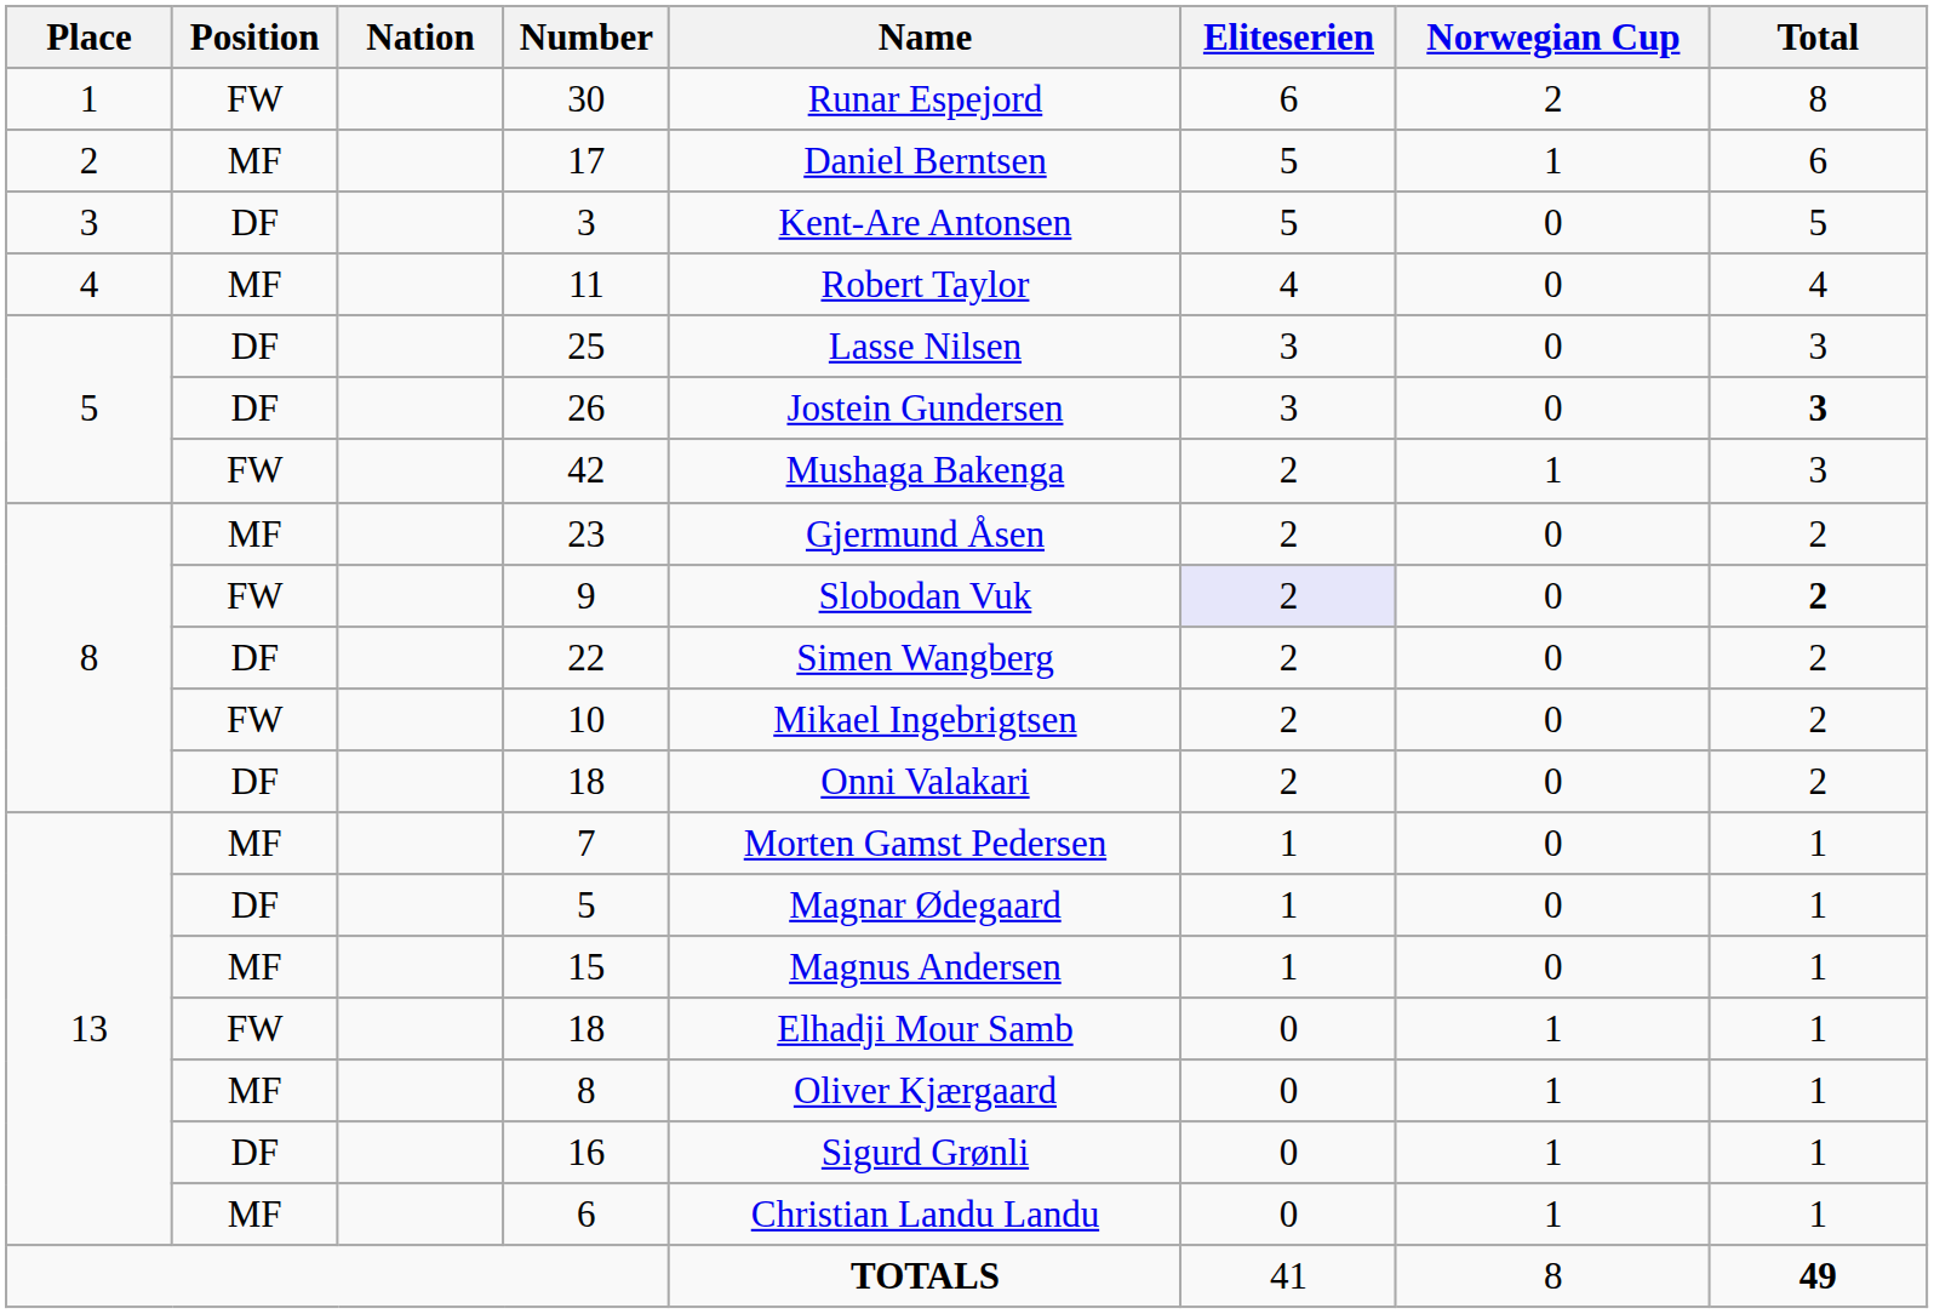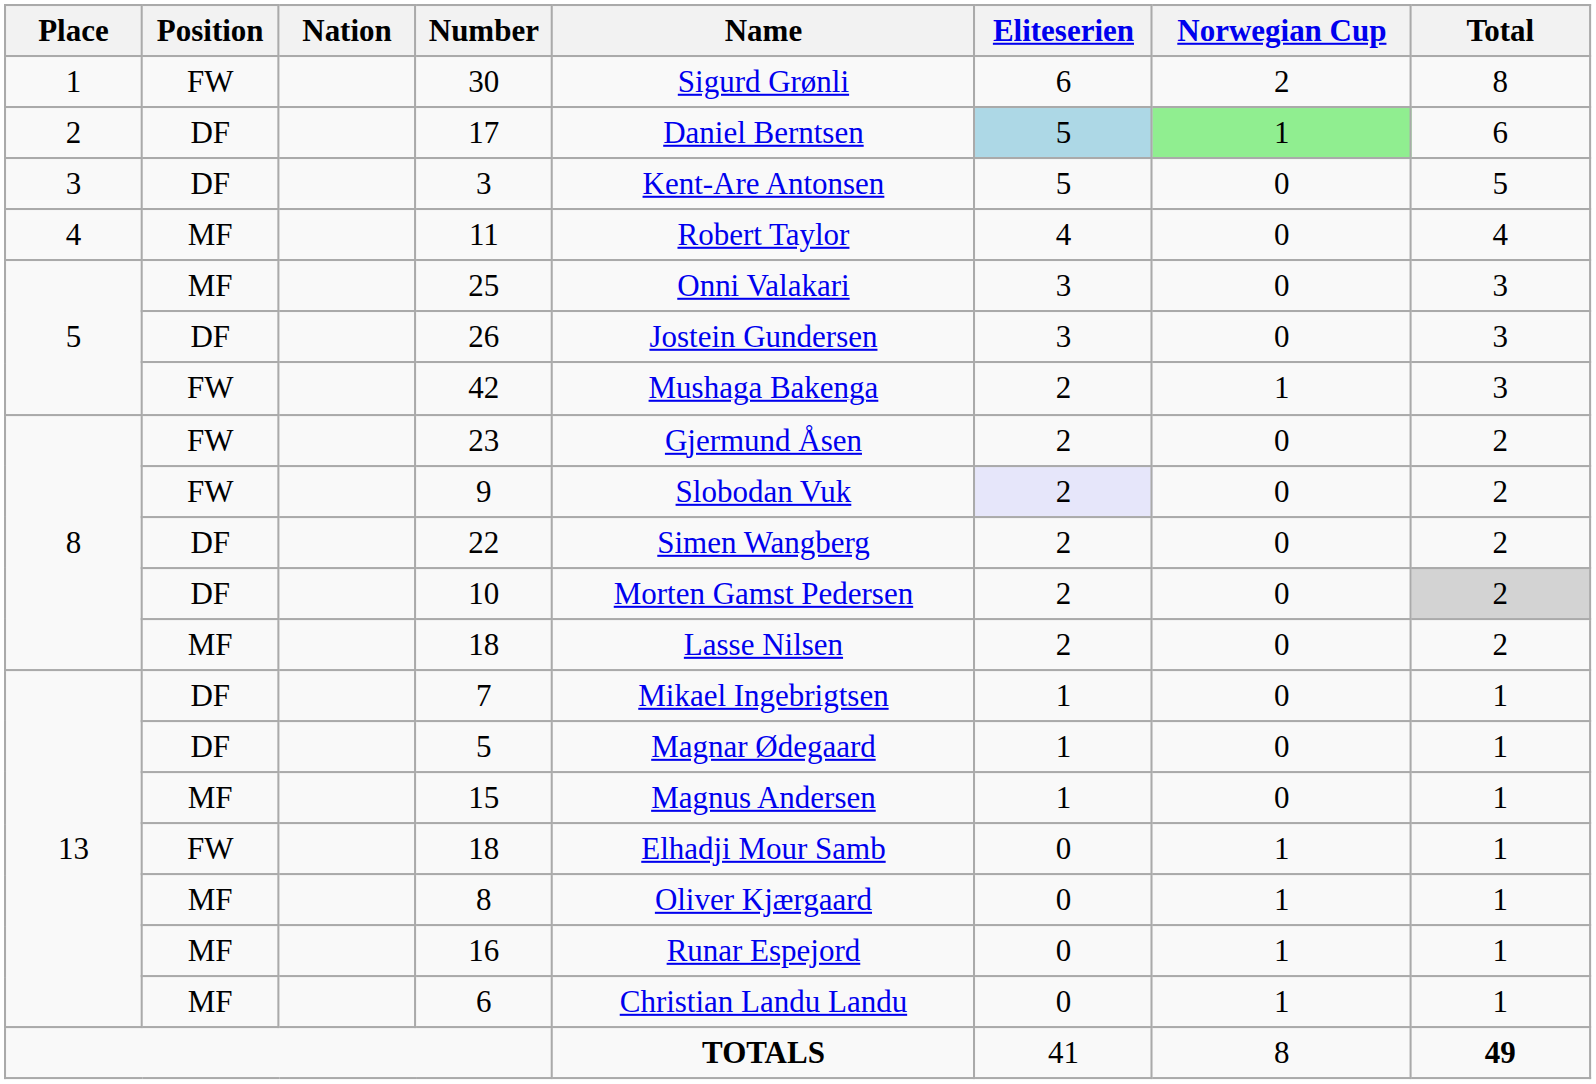30 | Name: Runar Espejord -> Sigurd Grønli
17 | Position: MF -> DF
17 | Eliteserien: no background -> lightblue background
17 | Norwegian Cup: no background -> lightgreen background
25 | Position: DF -> MF
25 | Name: Lasse Nilsen -> Onni Valakari
26 | Total: bold -> normal
23 | Position: MF -> FW
9 | Total: bold -> normal
10 | Position: FW -> DF
10 | Name: Mikael Ingebrigtsen -> Morten Gamst Pedersen
10 | Total: no background -> lightgrey background
8 / 18 | Position: DF -> MF
8 / 18 | Name: Onni Valakari -> Lasse Nilsen
7 | Position: MF -> DF
7 | Name: Morten Gamst Pedersen -> Mikael Ingebrigtsen
16 | Position: DF -> MF
16 | Name: Sigurd Grønli -> Runar Espejord
